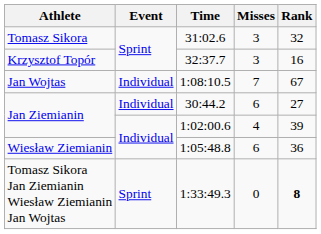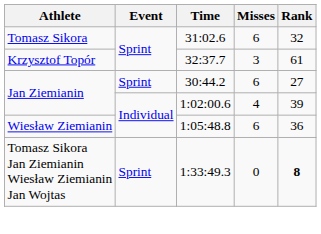31:02.6 | Misses: 3 -> 6
32:37.7 | Rank: 16 -> 61
- row: Jan Wojtas | Individual | 1:08:10.5 | 7 | 67
30:44.2 | Event: Individual -> Sprint
